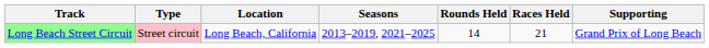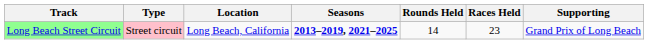Long Beach Street Circuit | Seasons: normal -> bold
Long Beach Street Circuit | Races Held: 21 -> 23
